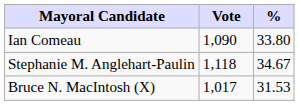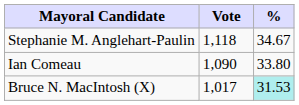rows swapped: Stephanie M. Anglehart-Paulin <-> Ian Comeau
Bruce N. MacIntosh (X) | %: no background -> paleturquoise background
